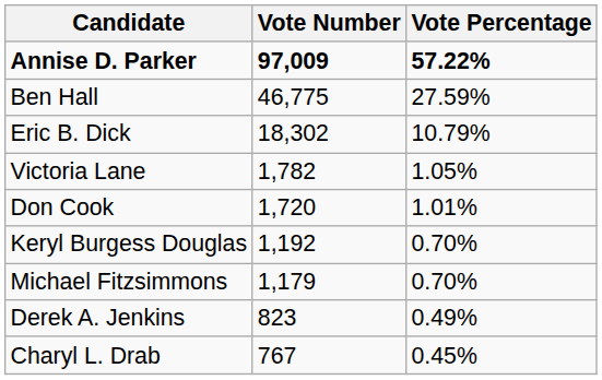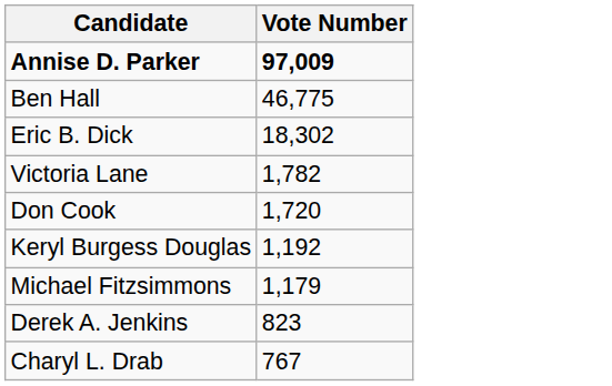- column: Vote Percentage | 57.22% | 27.59% | 10.79% | 1.05% | 1.01% | 0.70% | 0.70% | 0.49% | 0.45%
